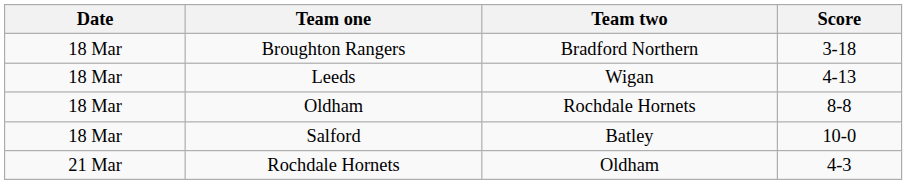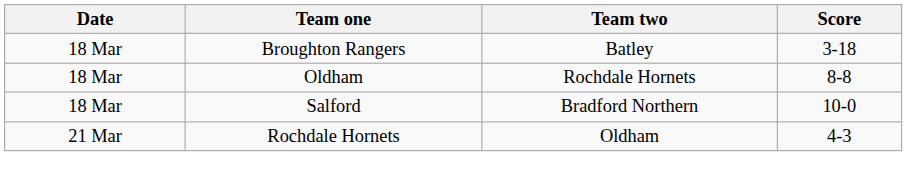Broughton Rangers | Team two: Bradford Northern -> Batley
- row: 18 Mar | Leeds | Wigan | 4-13
Salford | Team two: Batley -> Bradford Northern
